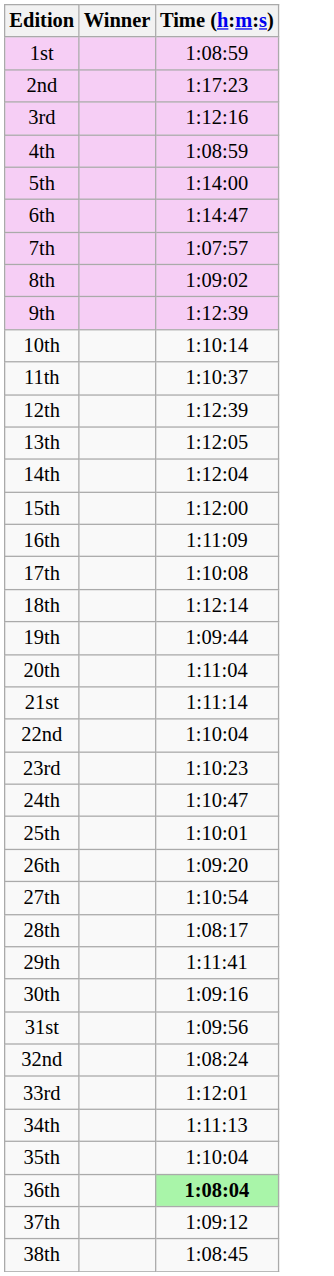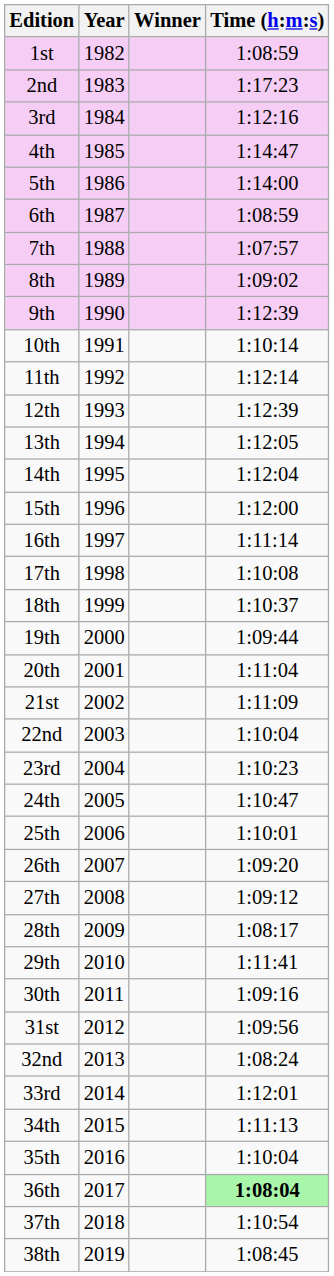+ column: Year | 1982 | 1983 | 1984 | 1985 | 1986 | 1987 | 1988 | 1989 | 1990 | 1991 | 1992 | 1993 | 1994 | 1995 | 1996 | 1997 | 1998 | 1999 | 2000 | 2001 | 2002 | 2003 | 2004 | 2005 | 2006 | 2007 | 2008 | 2009 | 2010 | 2011 | 2012 | 2013 | 2014 | 2015 | 2016 | 2017 | 2018 | 2019
4th | Time (h:m:s): 1:08:59 -> 1:14:47
6th | Time (h:m:s): 1:14:47 -> 1:08:59
11th | Time (h:m:s): 1:10:37 -> 1:12:14
16th | Time (h:m:s): 1:11:09 -> 1:11:14
18th | Time (h:m:s): 1:12:14 -> 1:10:37
21st | Time (h:m:s): 1:11:14 -> 1:11:09
27th | Time (h:m:s): 1:10:54 -> 1:09:12
37th | Time (h:m:s): 1:09:12 -> 1:10:54
